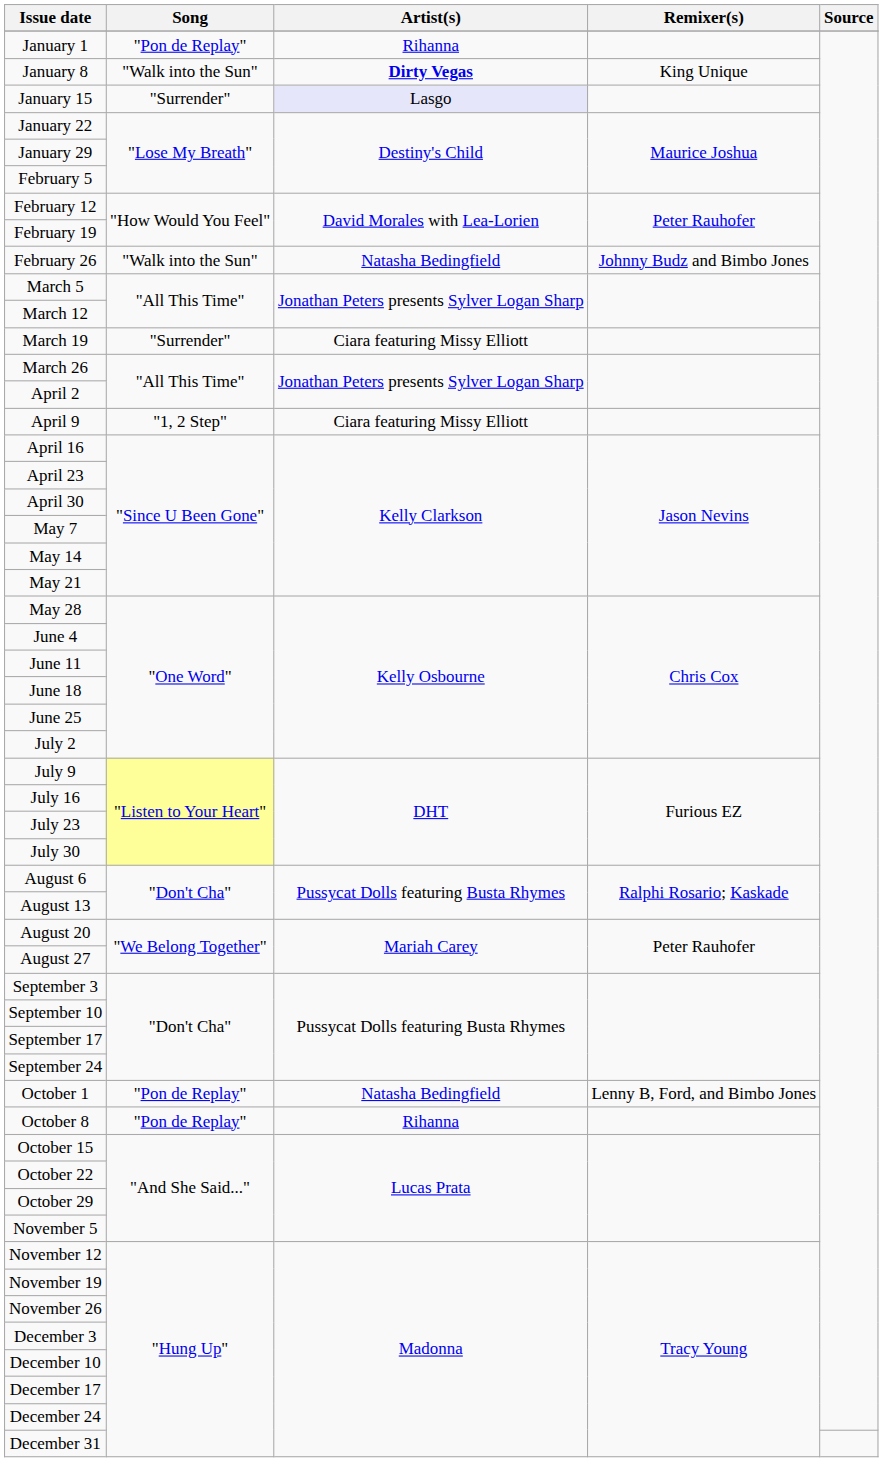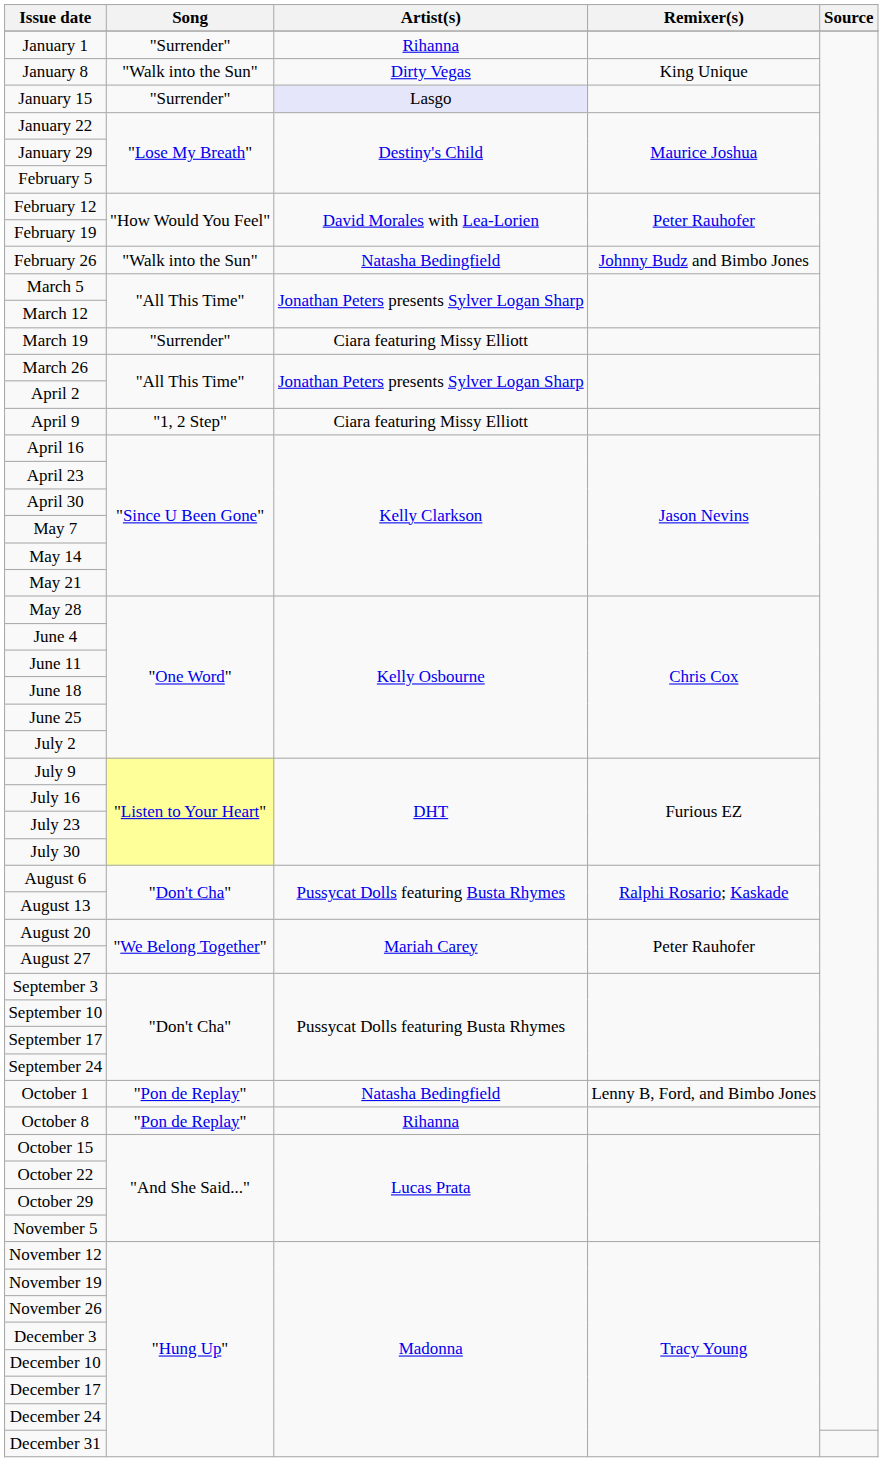January 1 | Song: "Pon de Replay" -> "Surrender"
January 8 | Artist(s): bold -> normal
